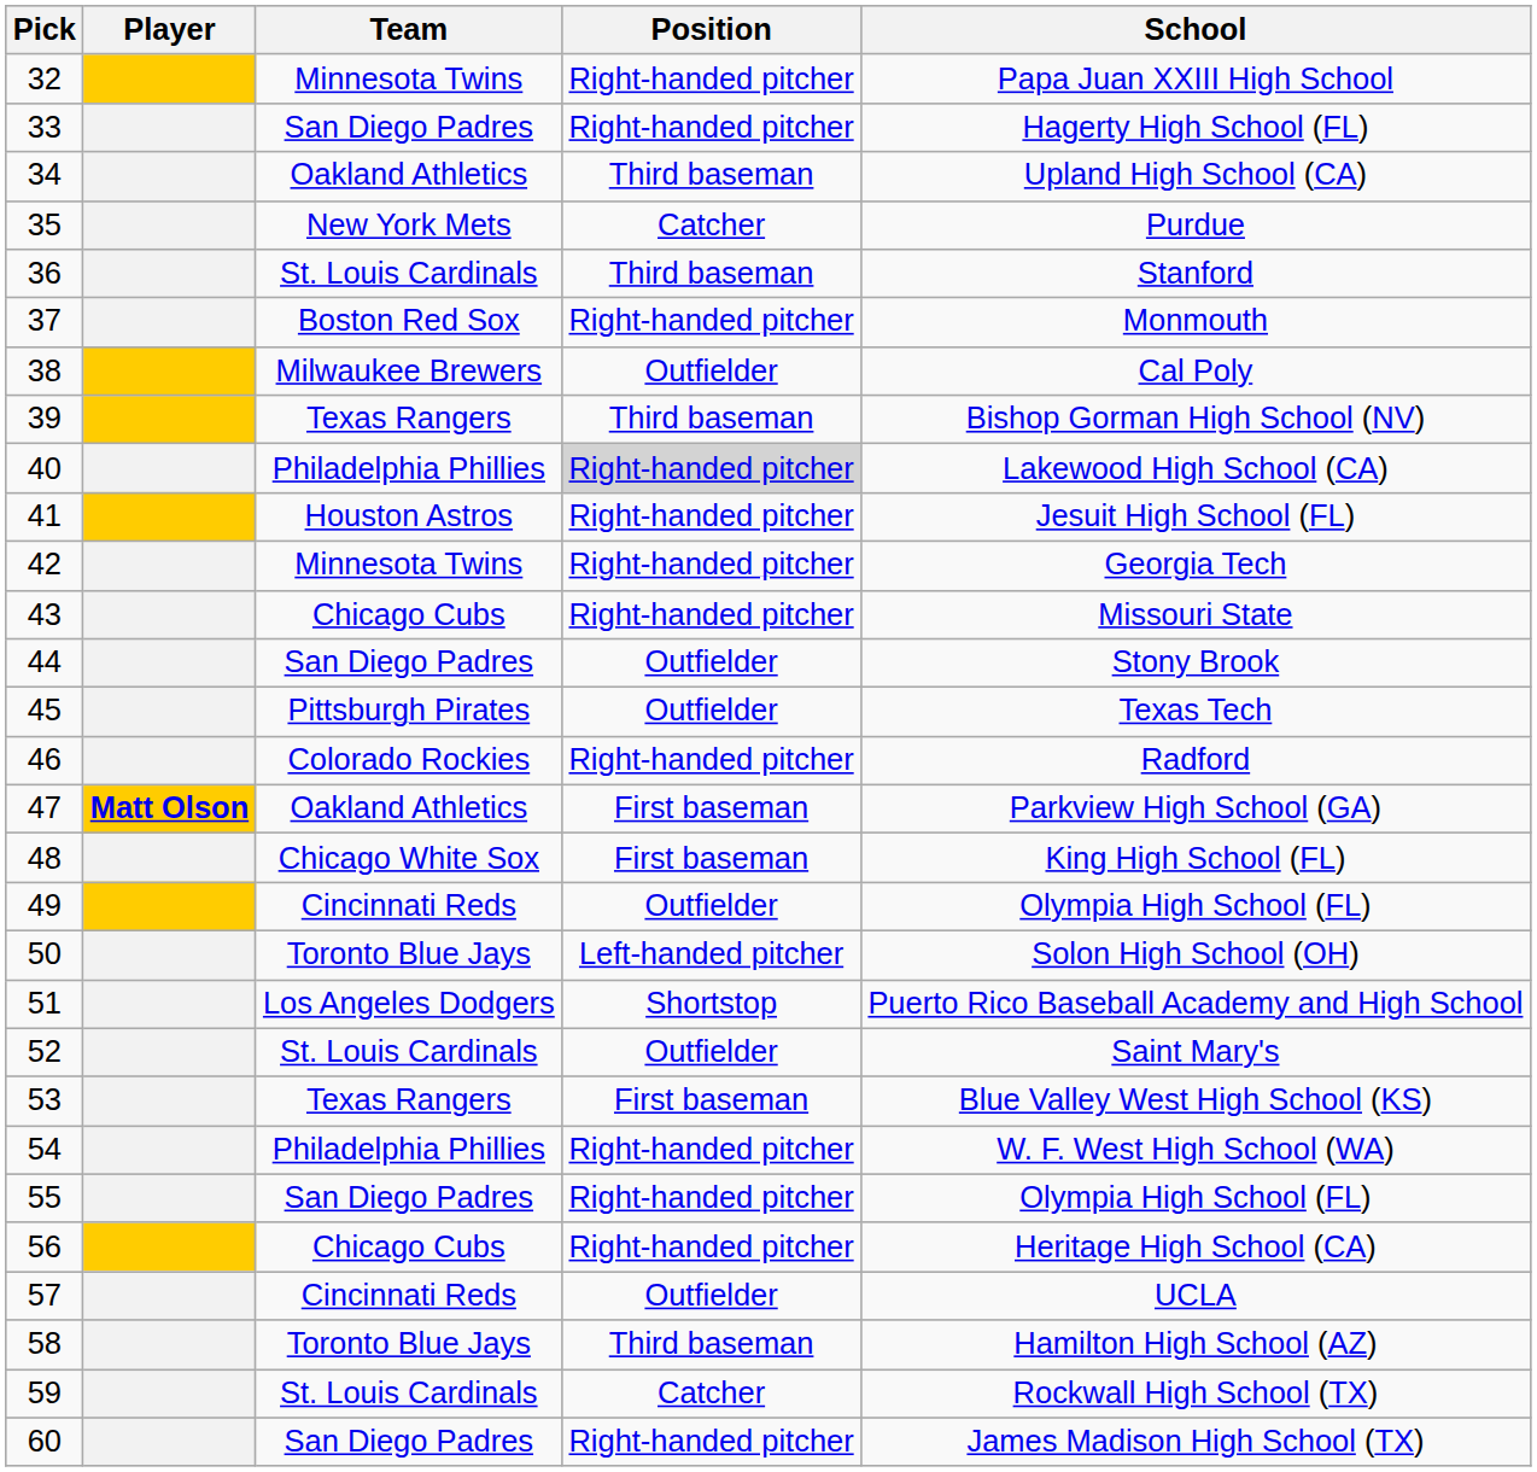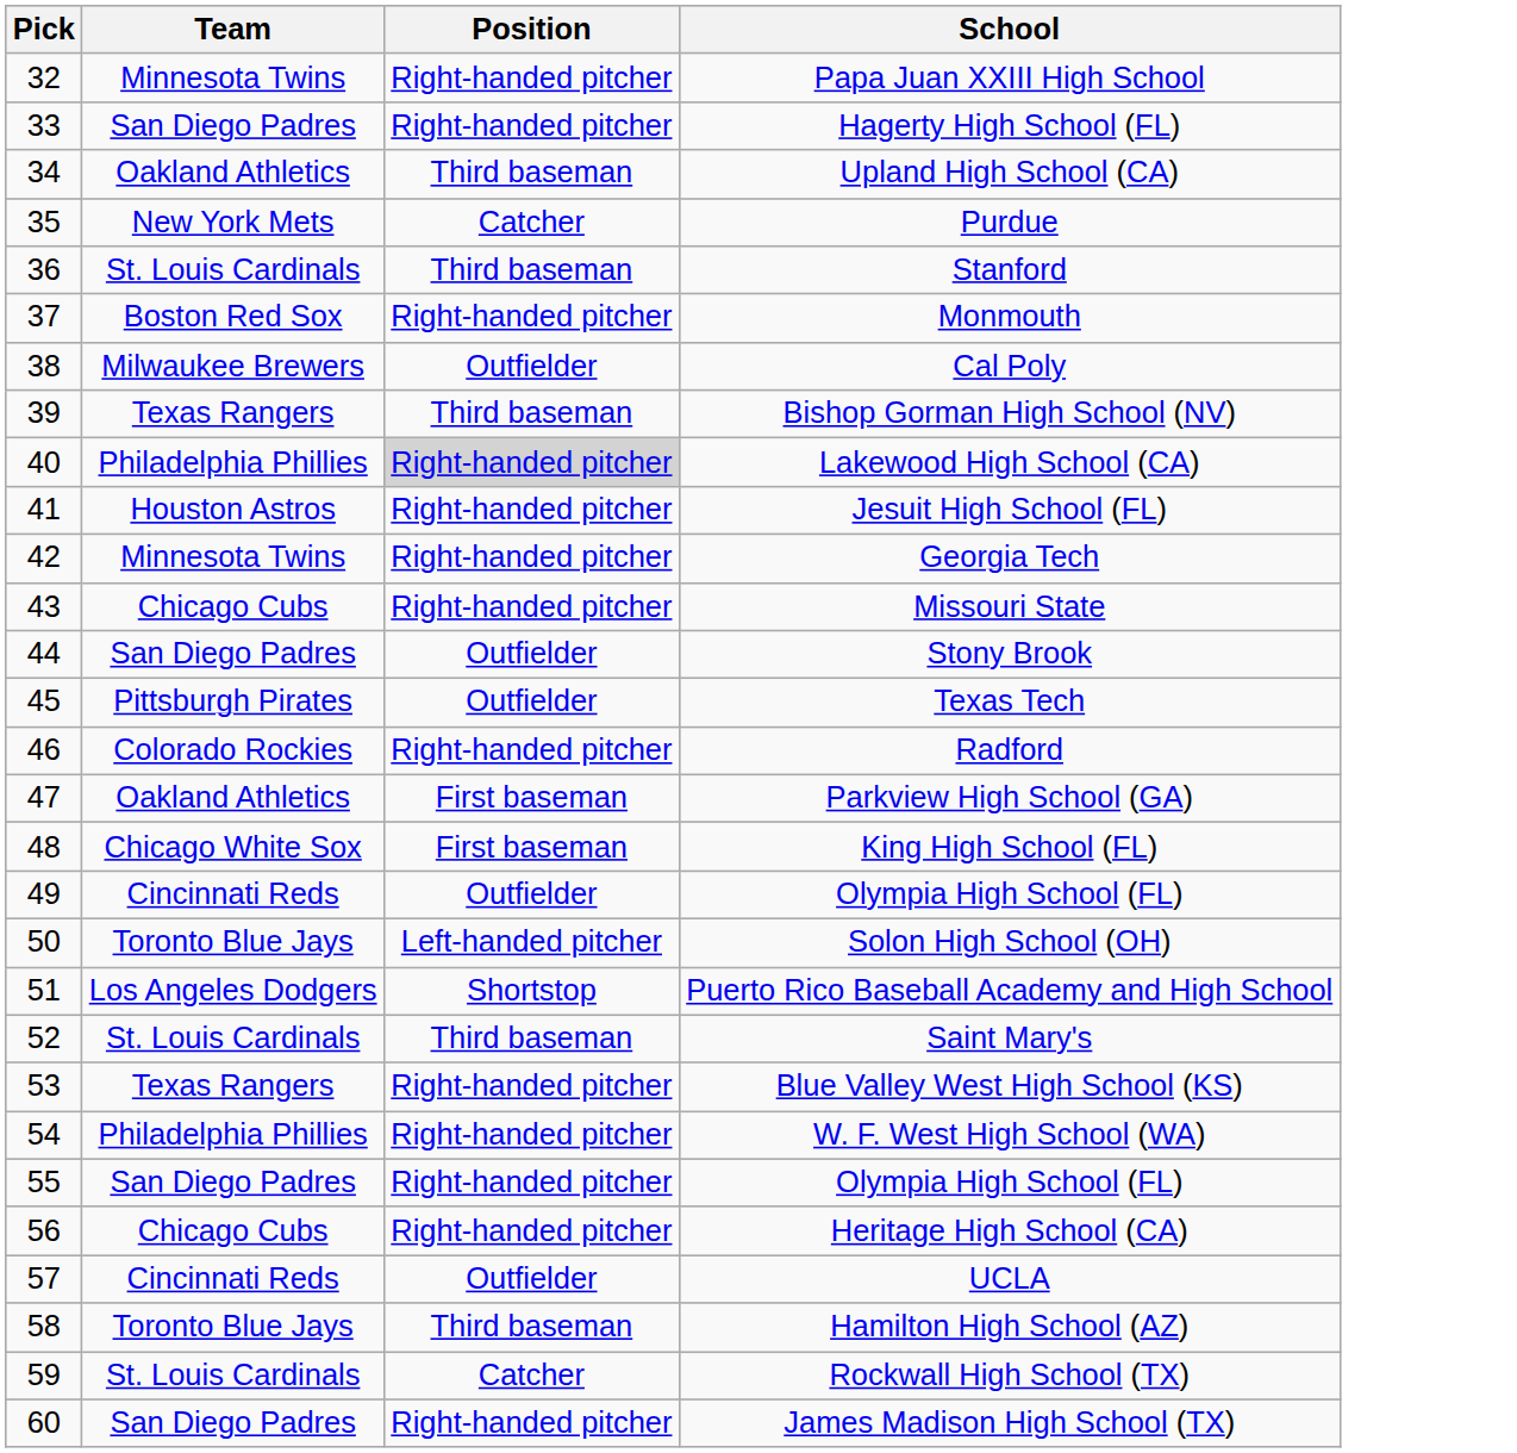- column: Player | Matt Olson
52 | Position: Outfielder -> Third baseman
53 | Position: First baseman -> Right-handed pitcher
